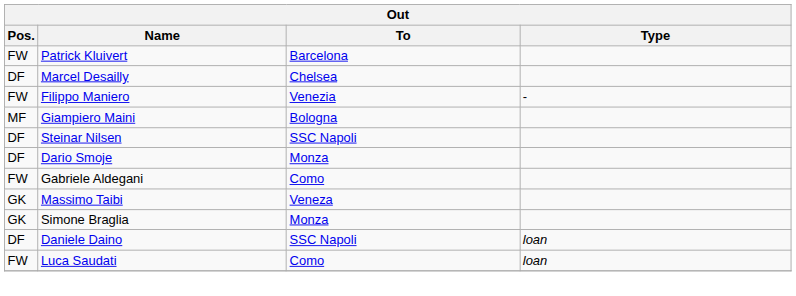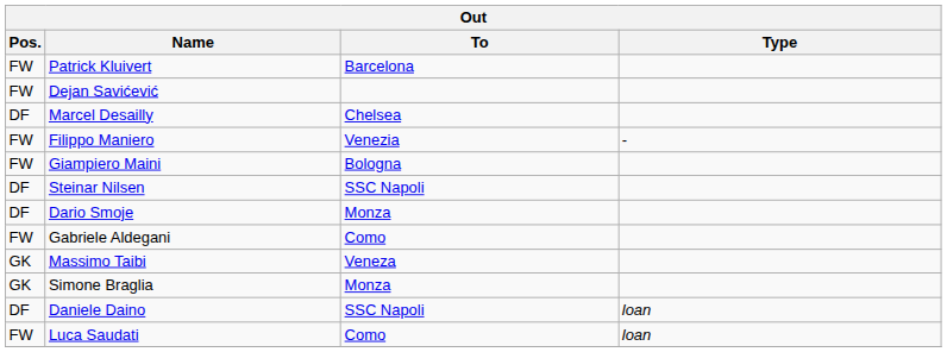+ row: FW | Dejan Savićević
Giampiero Maini | Pos.: MF -> FW
